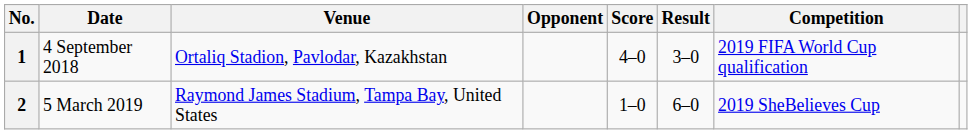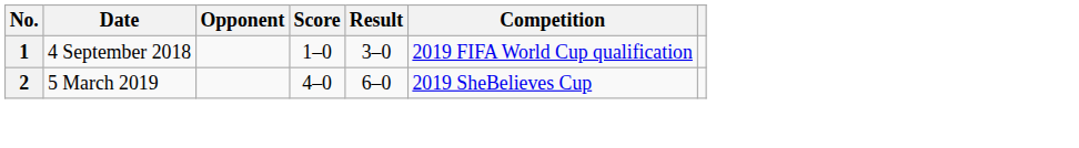- column: Venue | Ortaliq Stadion, Pavlodar, Kazakhstan | Raymond James Stadium, Tampa Bay, United States
1 | Score: 4–0 -> 1–0
2 | Score: 1–0 -> 4–0
